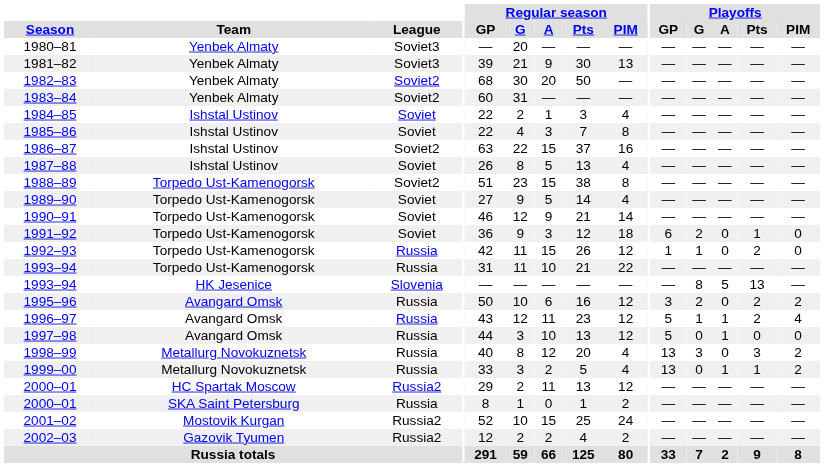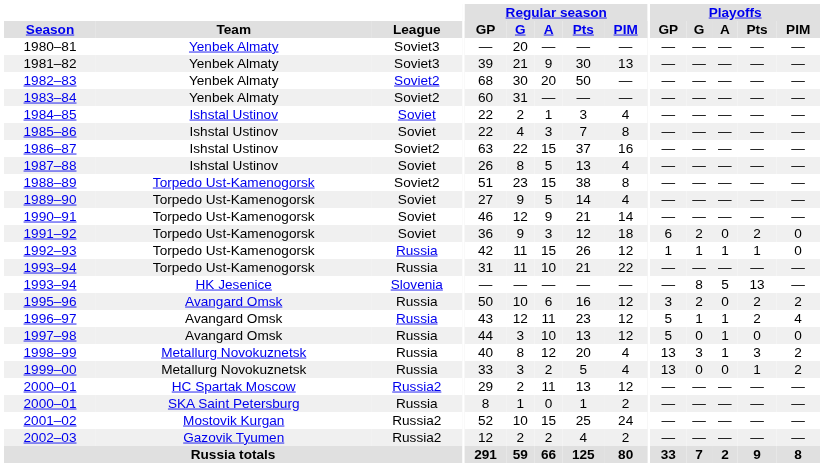1991–92 | Playoffs / Pts: 1 -> 2
1992–93 | Playoffs / A: 0 -> 1
1992–93 | Playoffs / Pts: 2 -> 1
1998–99 | Playoffs / A: 0 -> 1
1999–00 | Playoffs / A: 1 -> 0
